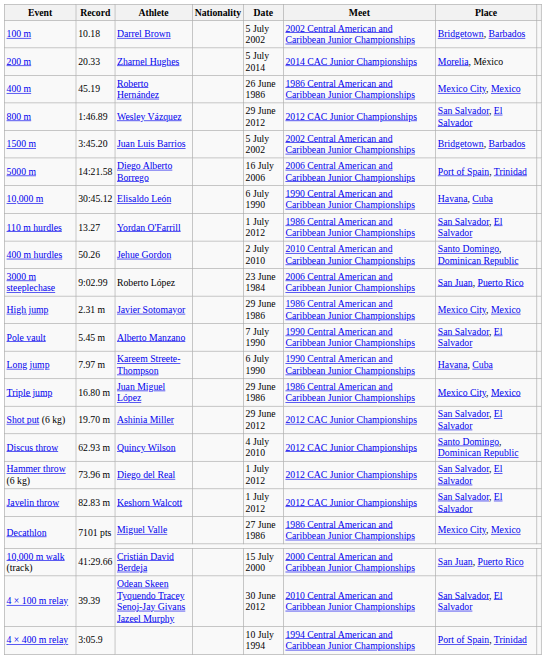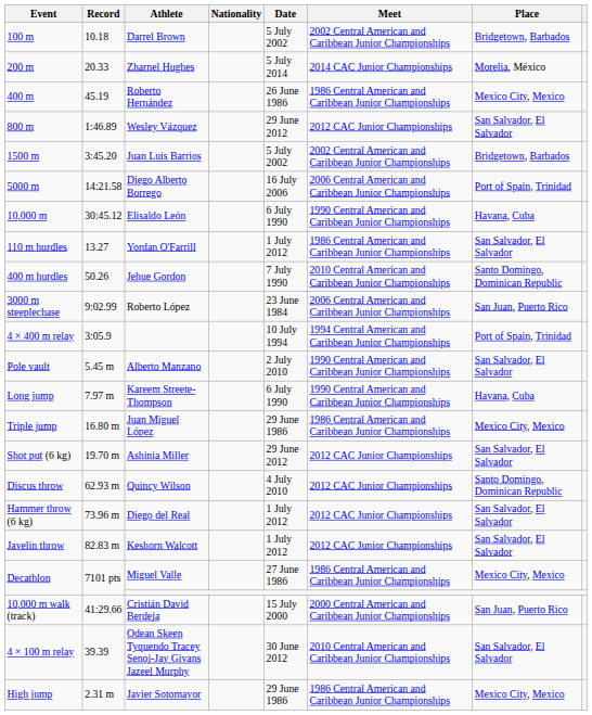400 m hurdles | Date: 2 July 2010 -> 7 July 1990
rows swapped: High jump <-> 4 × 400 m relay
Pole vault | Date: 7 July 1990 -> 2 July 2010
